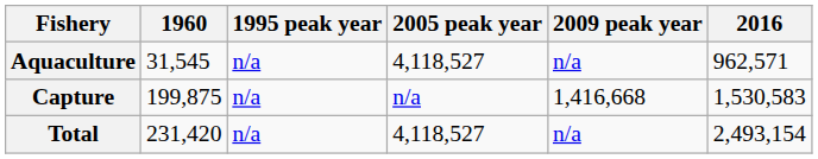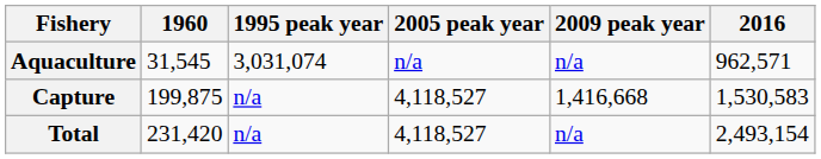Aquaculture | 1995 peak year: n/a -> 3,031,074
Aquaculture | 2005 peak year: 4,118,527 -> n/a
Capture | 2005 peak year: n/a -> 4,118,527
